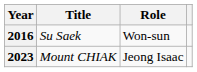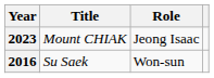rows swapped: 2016 <-> 2023
